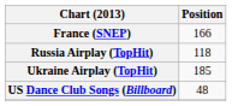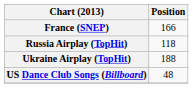Ukraine Airplay (TopHit) | Position: 185 -> 188
